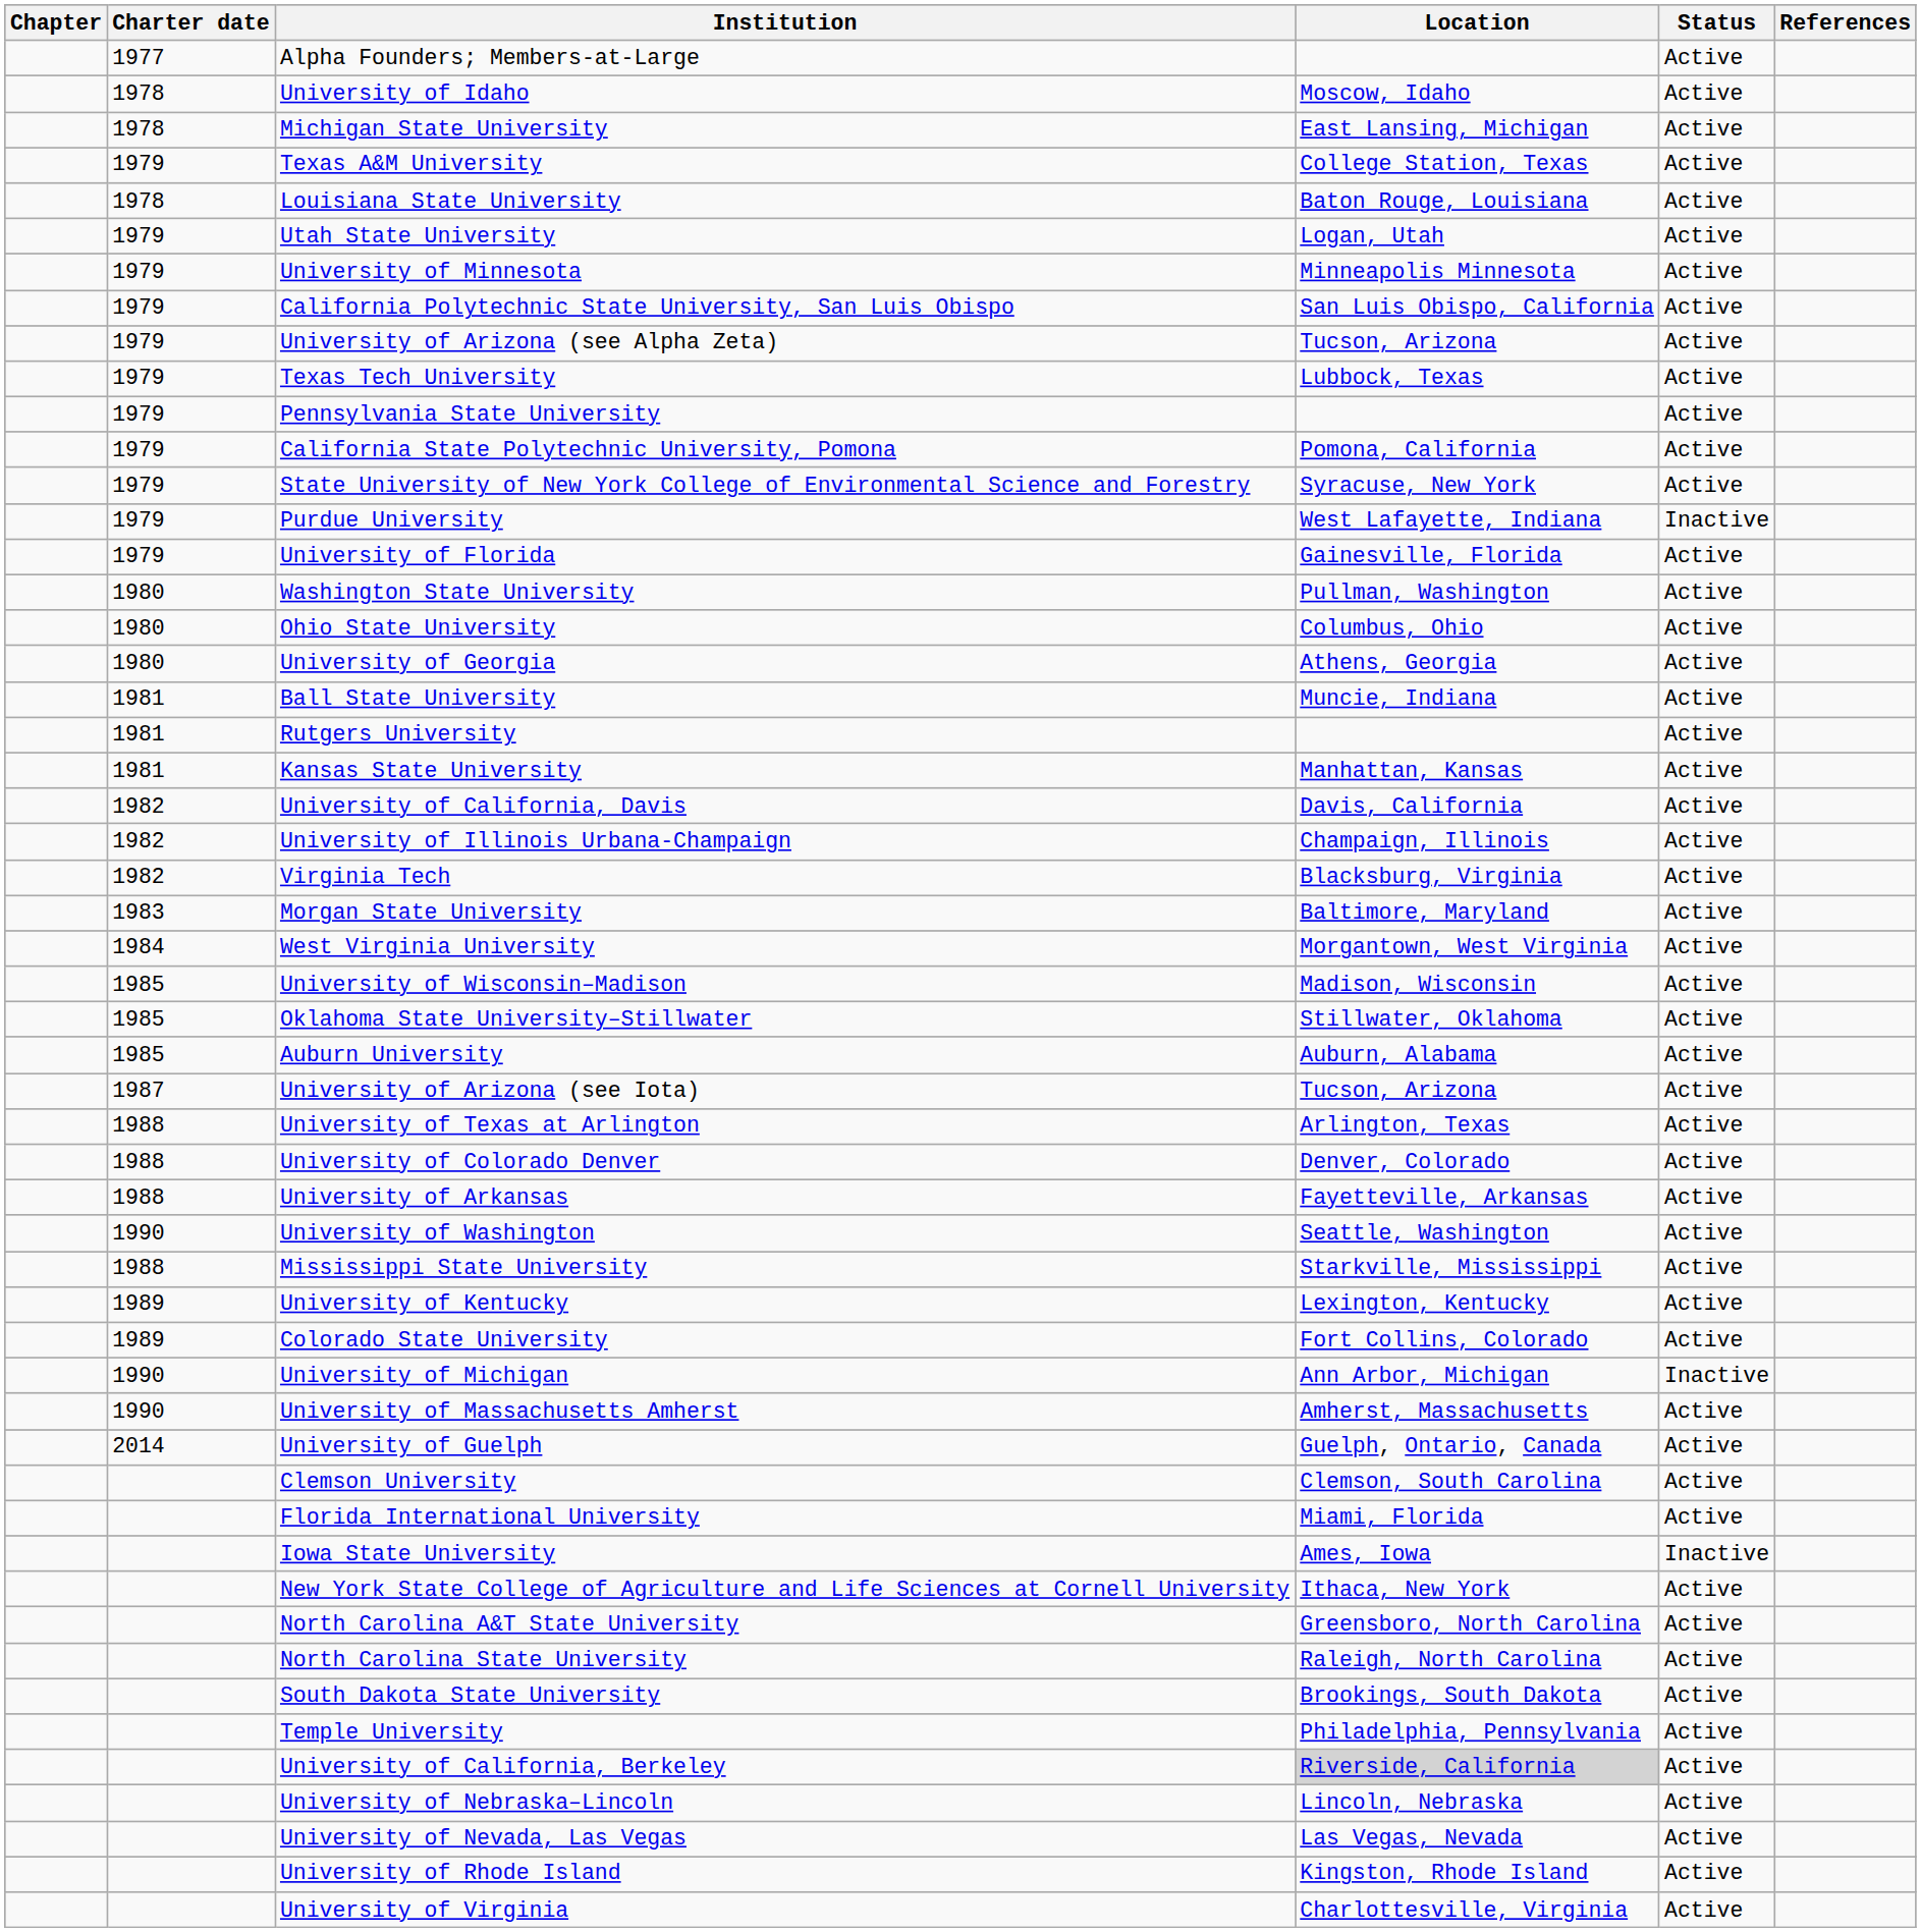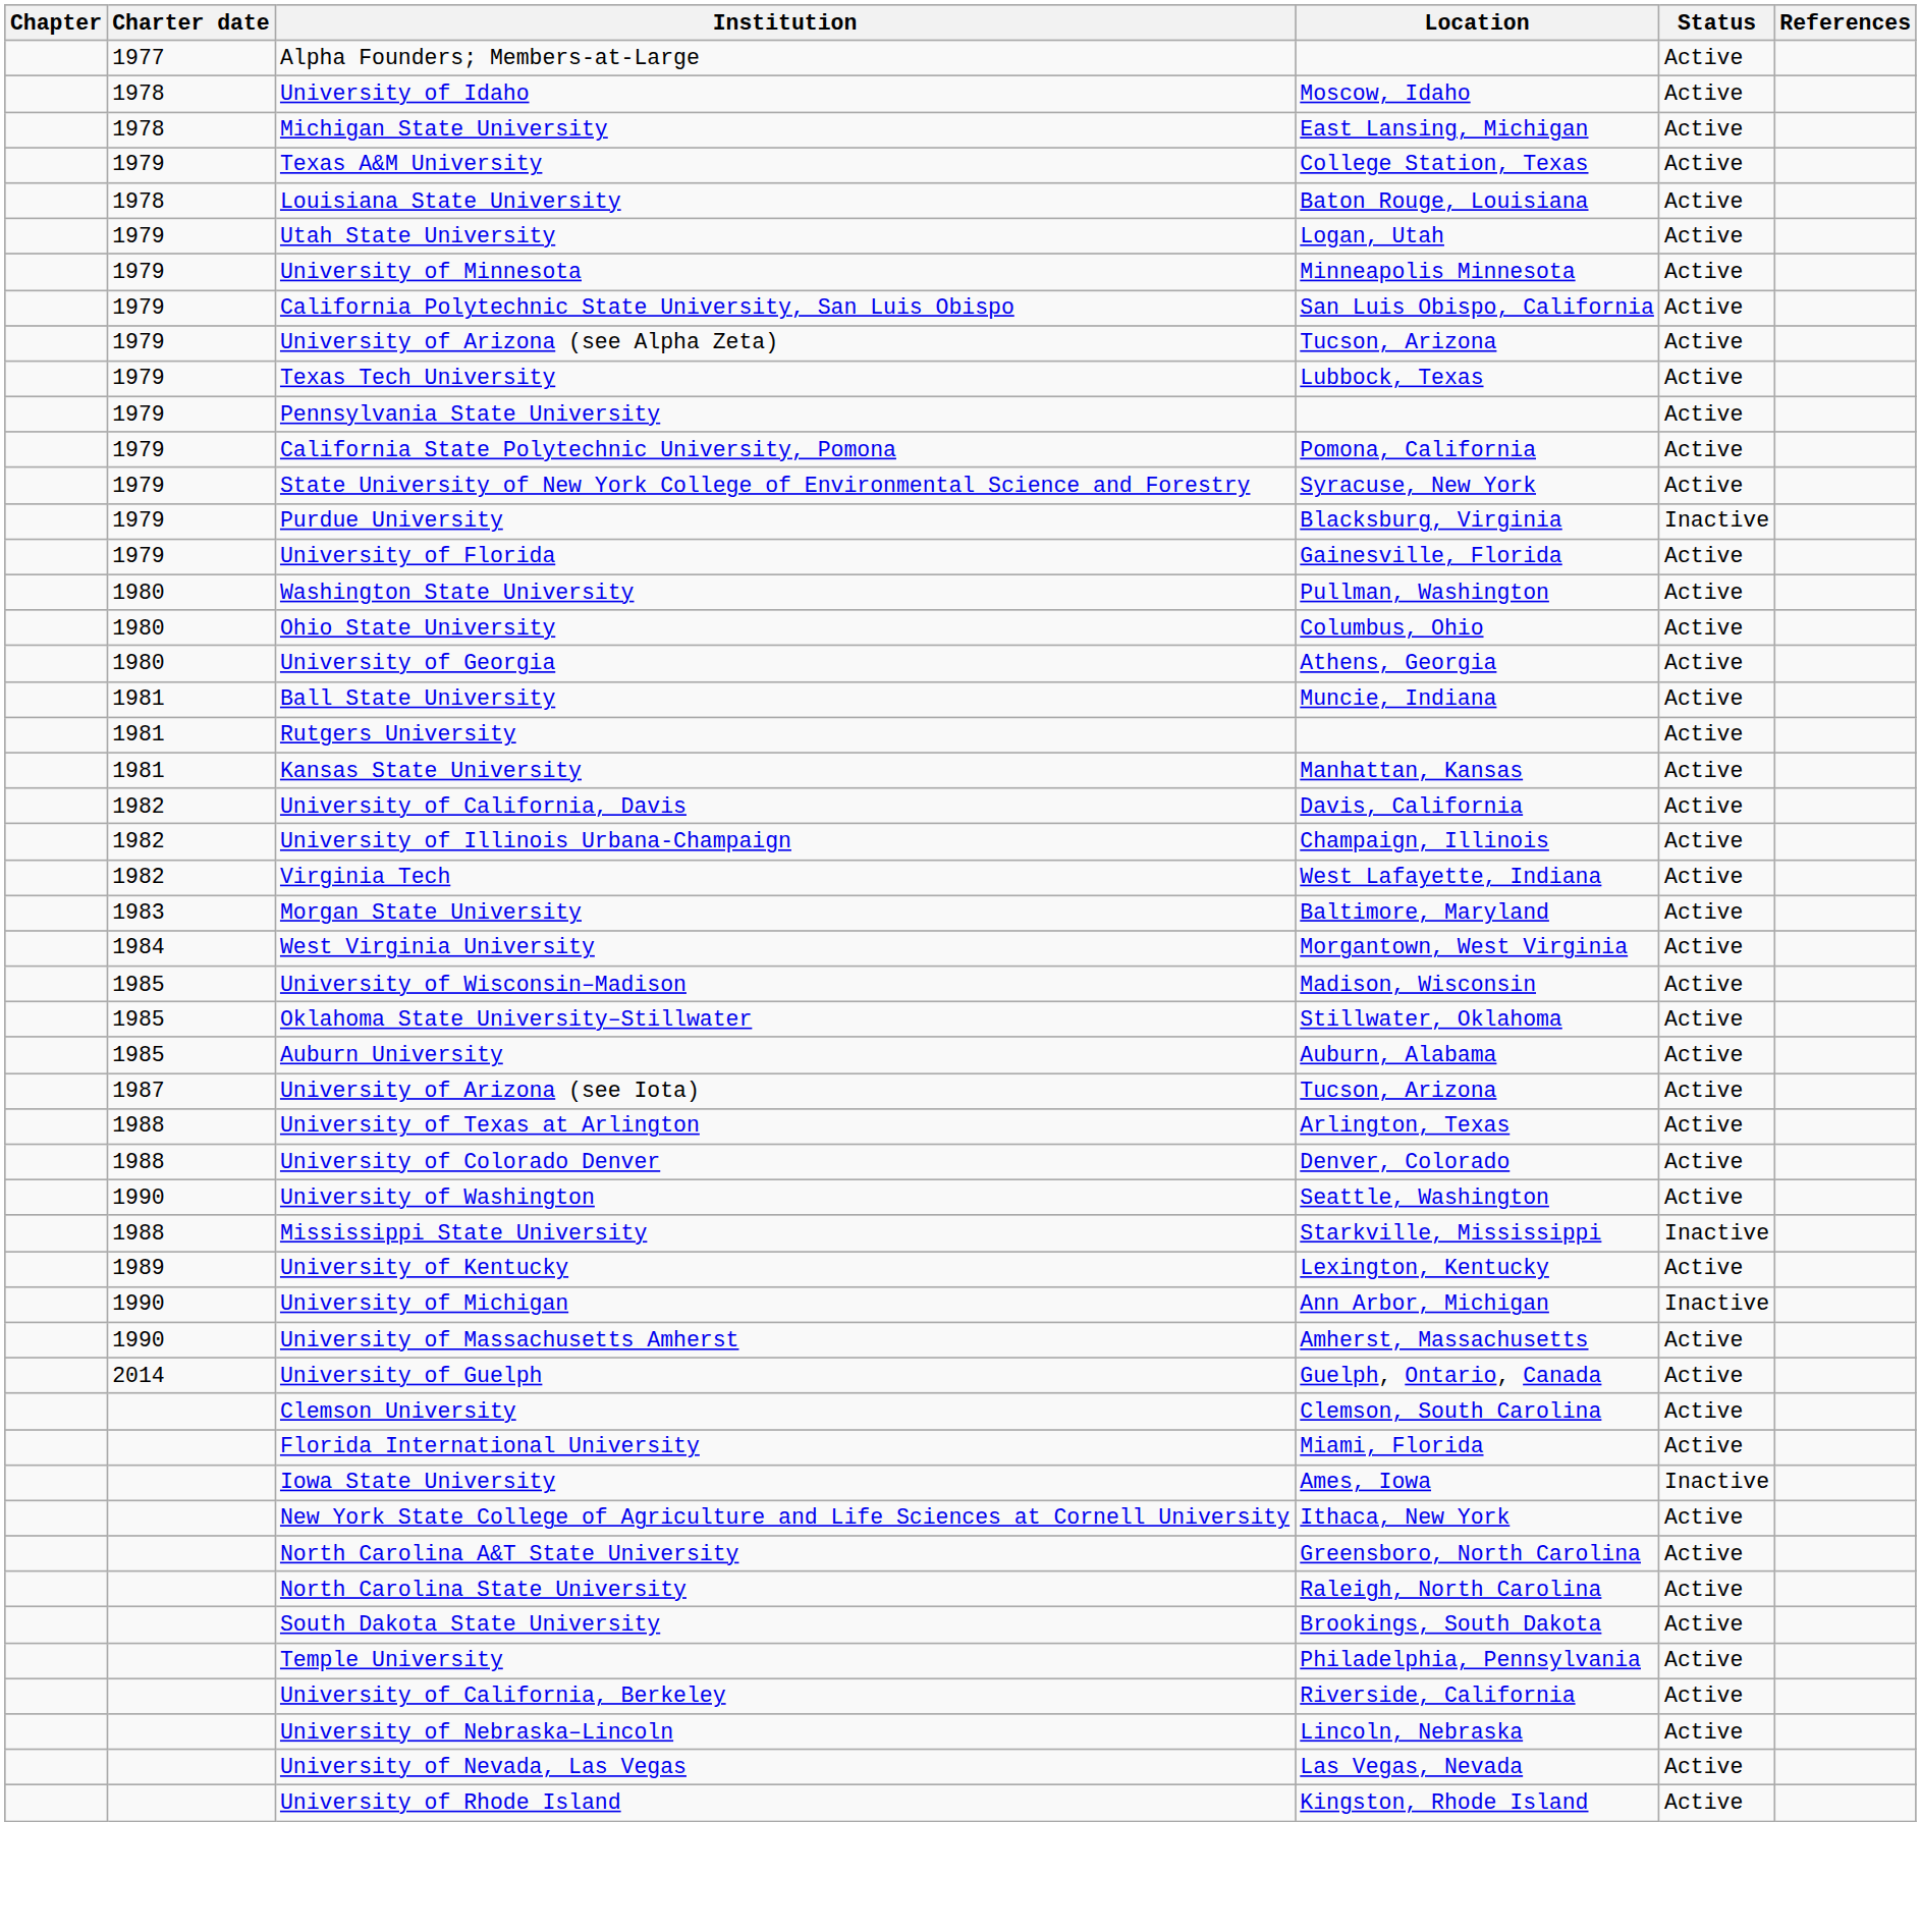Purdue University | Location: West Lafayette, Indiana -> Blacksburg, Virginia
Virginia Tech | Location: Blacksburg, Virginia -> West Lafayette, Indiana
- row: 1988 | University of Arkansas | Fayetteville, Arkansas | Active
Mississippi State University | Status: Active -> Inactive
- row: 1989 | Colorado State University | Fort Collins, Colorado | Active
University of California, Berkeley | Location: lightgrey background -> no background
- row: University of Virginia | Charlottesville, Virginia | Active
